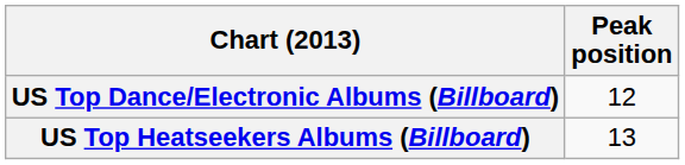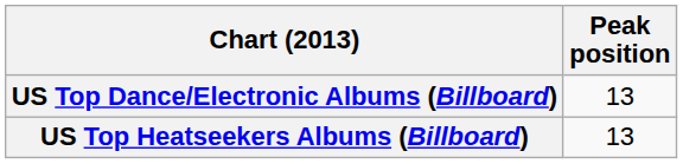US Top Dance/Electronic Albums (Billboard) | Peak position: 12 -> 13
